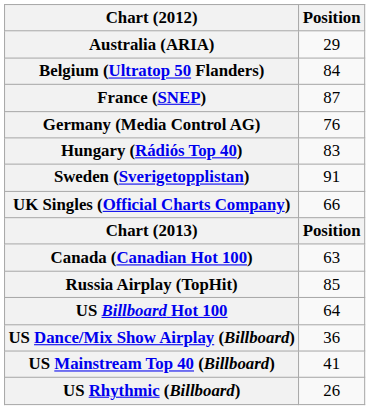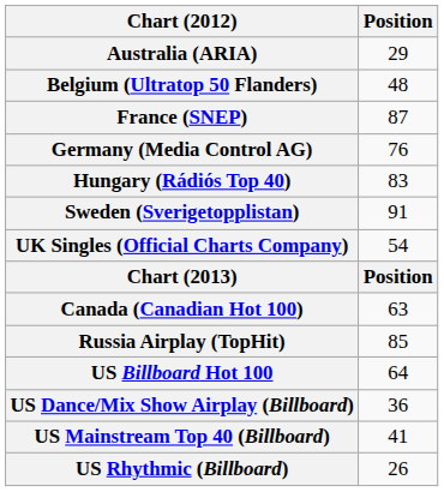Belgium (Ultratop 50 Flanders) | Position: 84 -> 48
UK Singles (Official Charts Company) | Position: 66 -> 54
